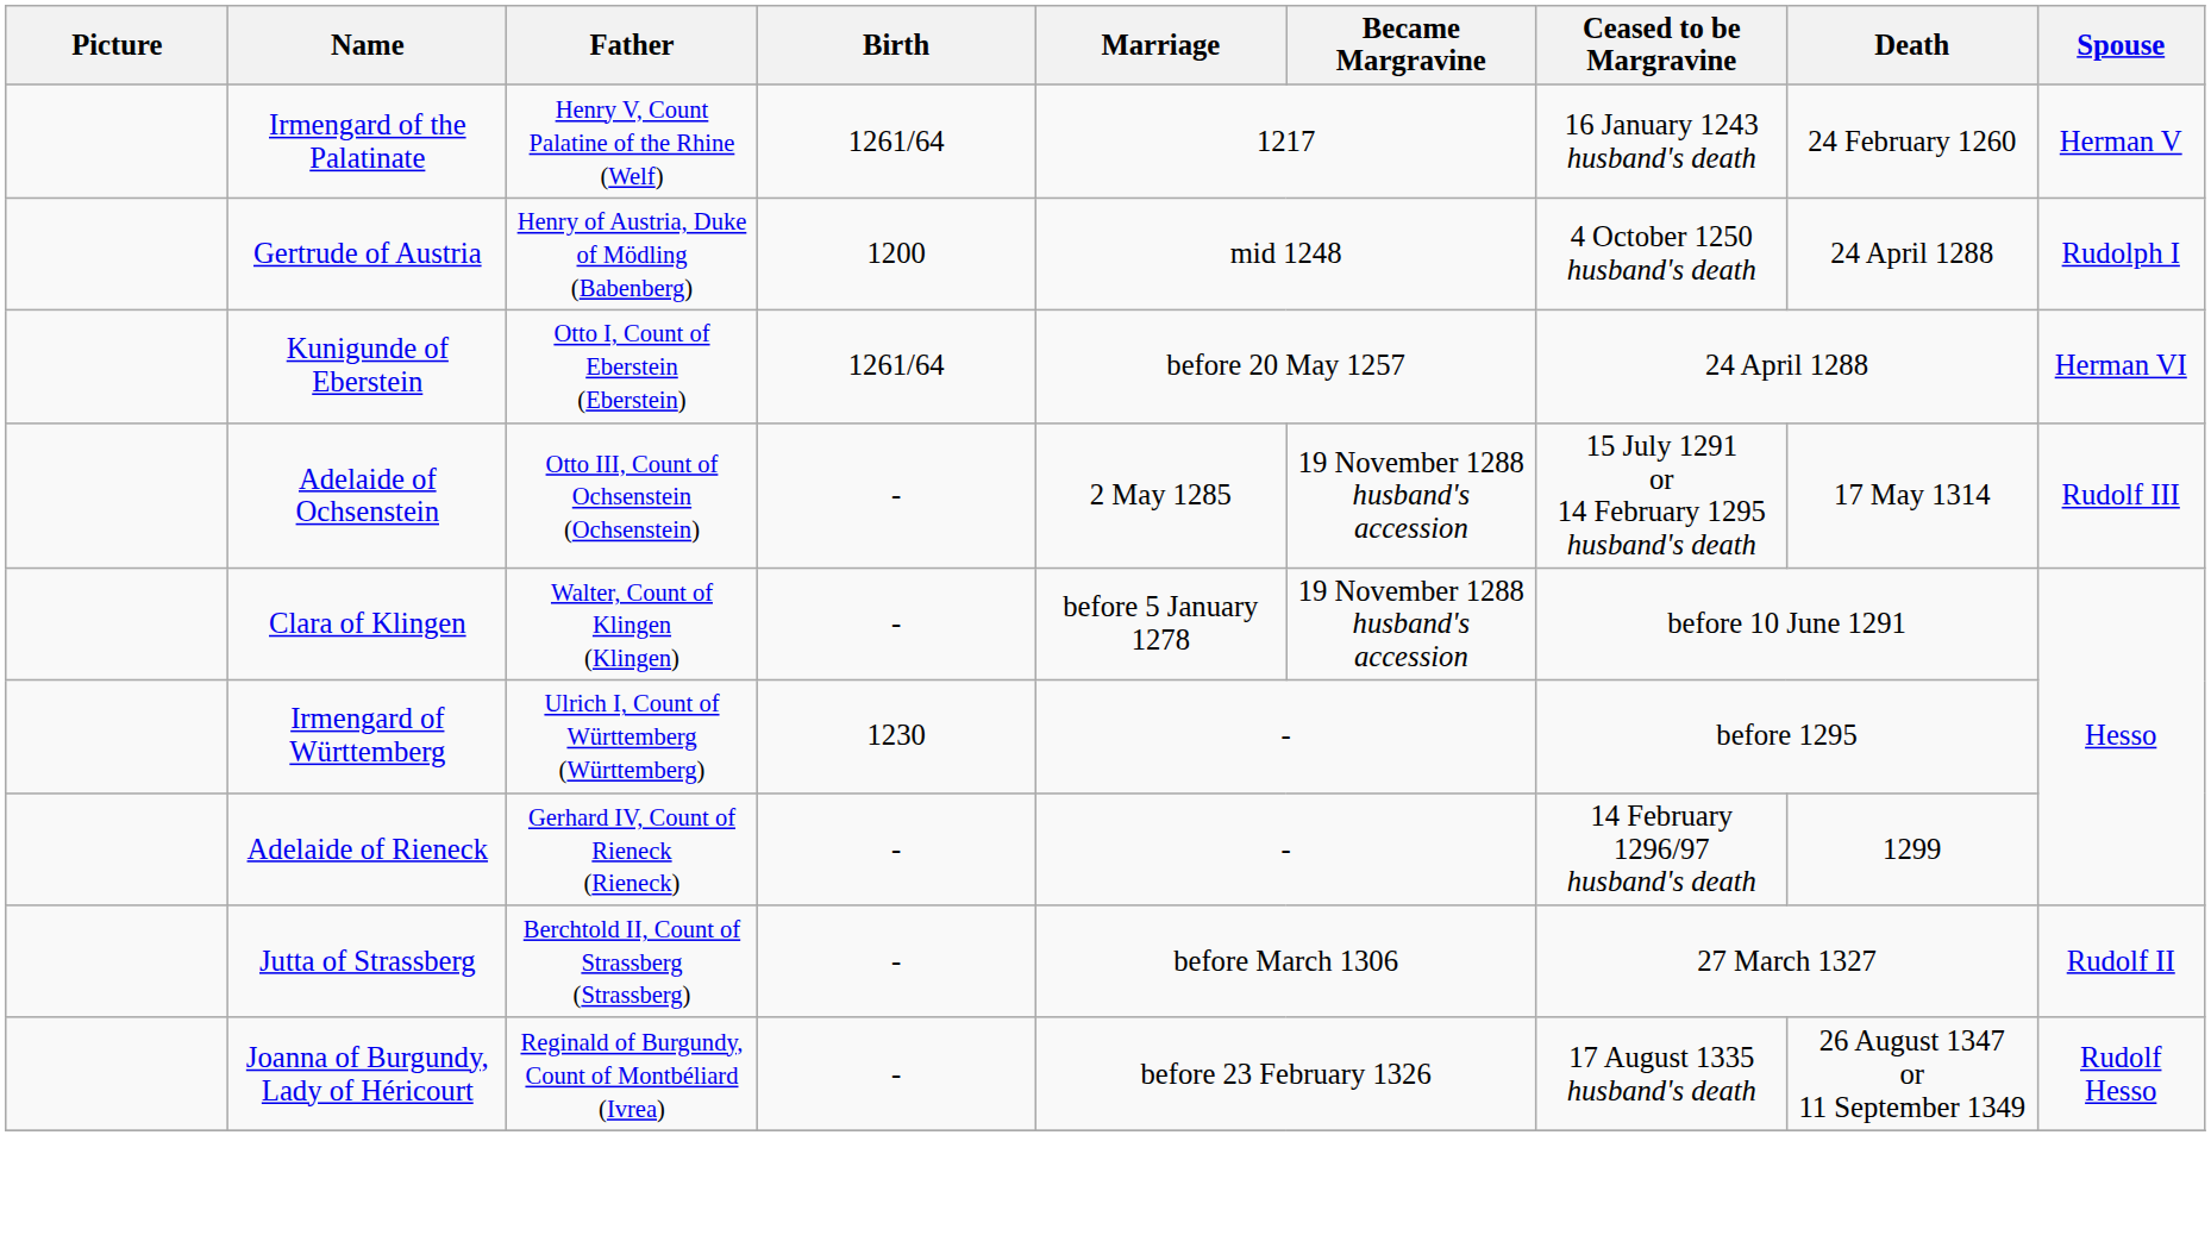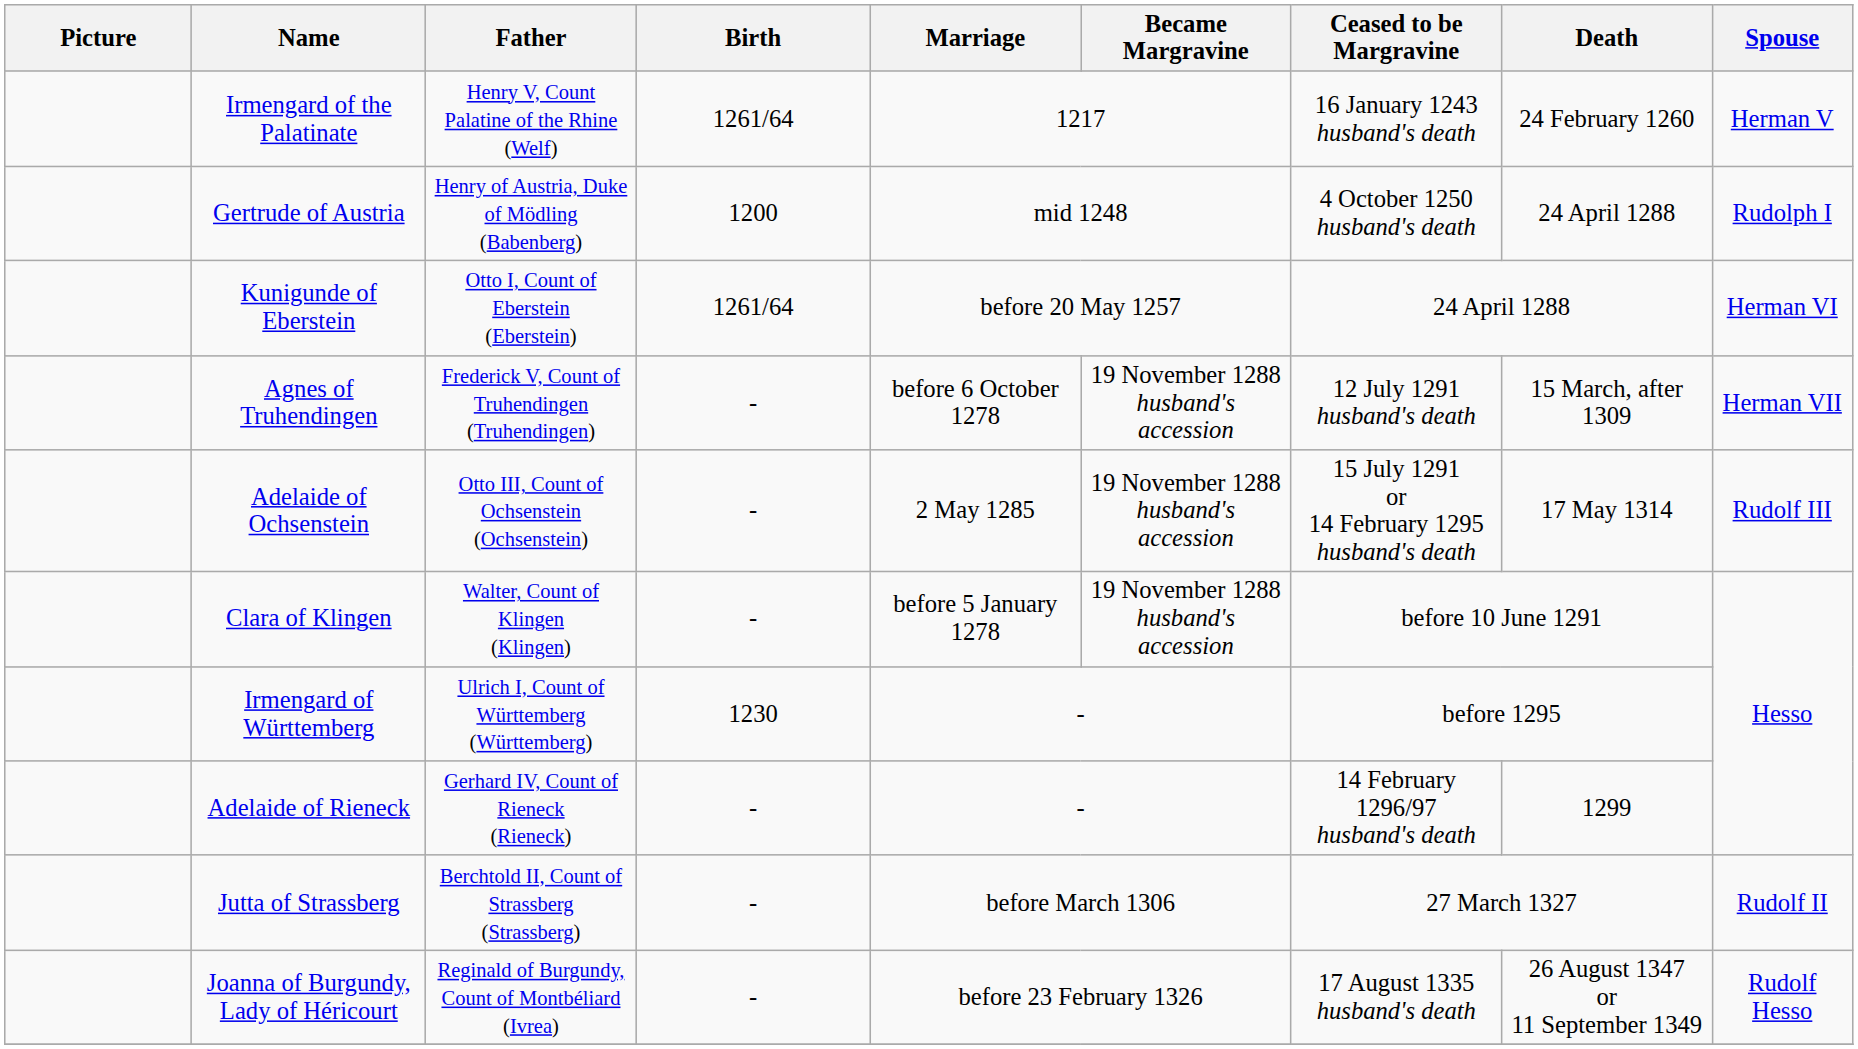+ row: Agnes of Truhendingen | Frederick V, Count of Truhendingen (Truhendingen) | - | before 6 October 1278 | 19 November 1288 husband's accession | 12 July 1291 husband's death | 15 March, after 1309 | Herman VII
